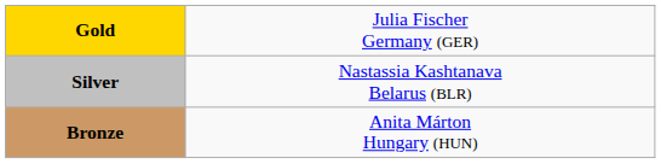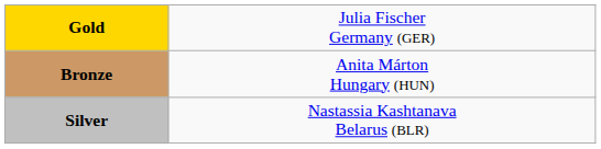rows swapped: Silver <-> Bronze
